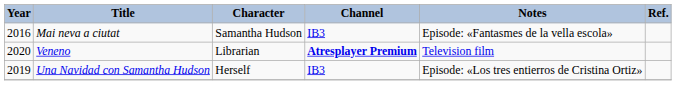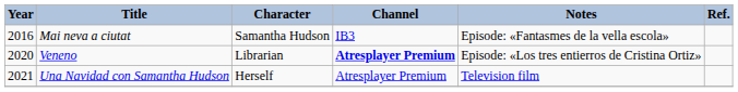Veneno | Notes: Television film -> Episode: «Los tres entierros de Cristina Ortiz»
Una Navidad con Samantha Hudson | Year: 2019 -> 2021
Una Navidad con Samantha Hudson | Channel: IB3 -> Atresplayer Premium
Una Navidad con Samantha Hudson | Notes: Episode: «Los tres entierros de Cristina Ortiz» -> Television film
